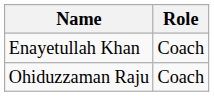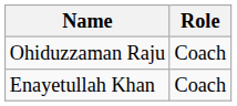rows swapped: Enayetullah Khan <-> Ohiduzzaman Raju
